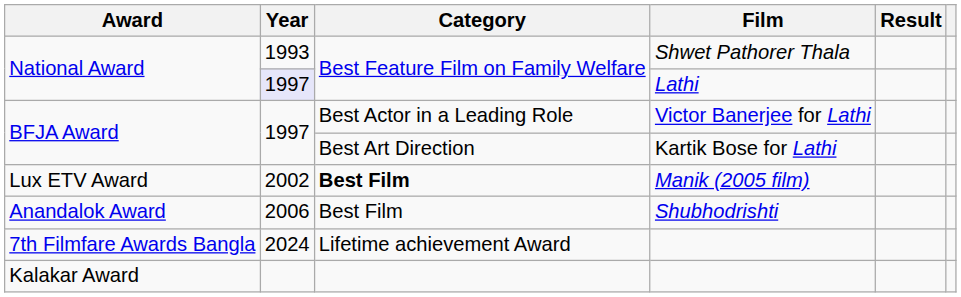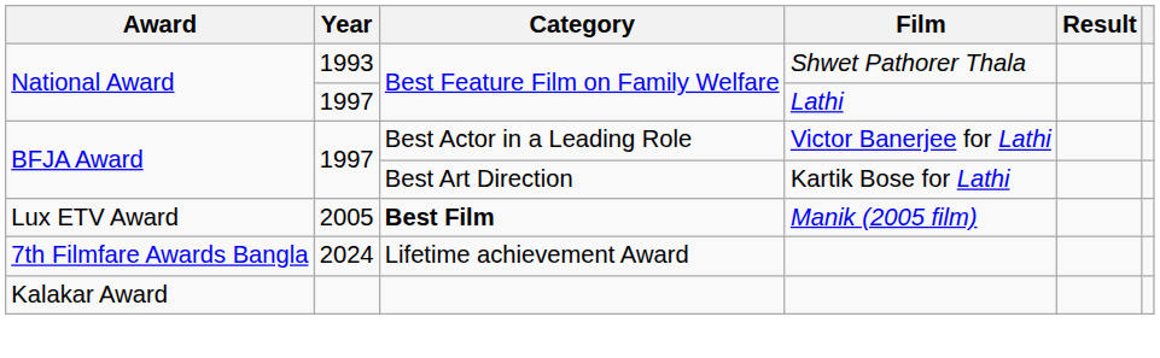Lathi | Year: lavender background -> no background
Manik (2005 film) | Year: 2002 -> 2005
- row: Anandalok Award | 2006 | Best Film | Shubhodrishti
